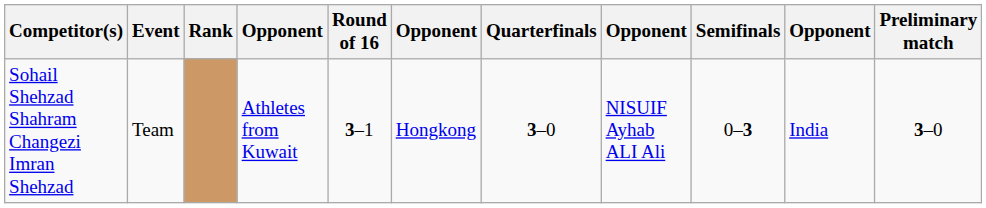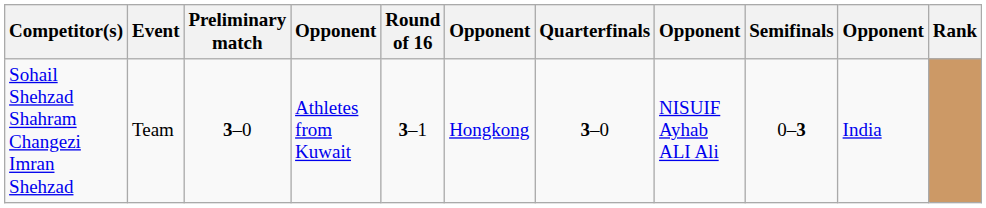columns swapped: Preliminary match <-> Rank
